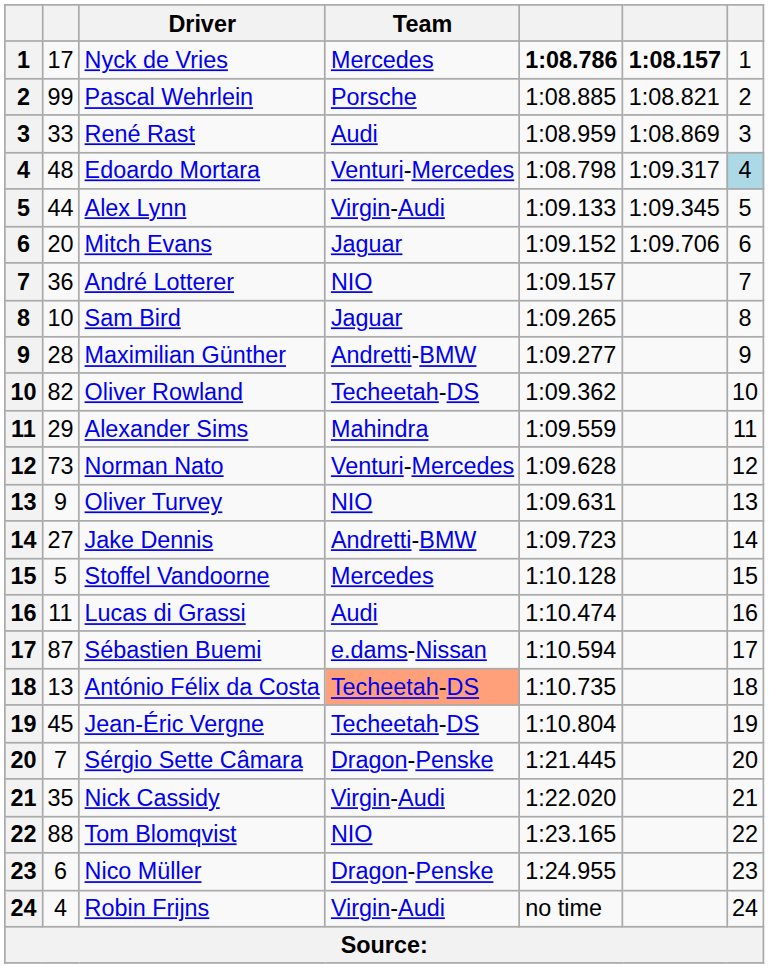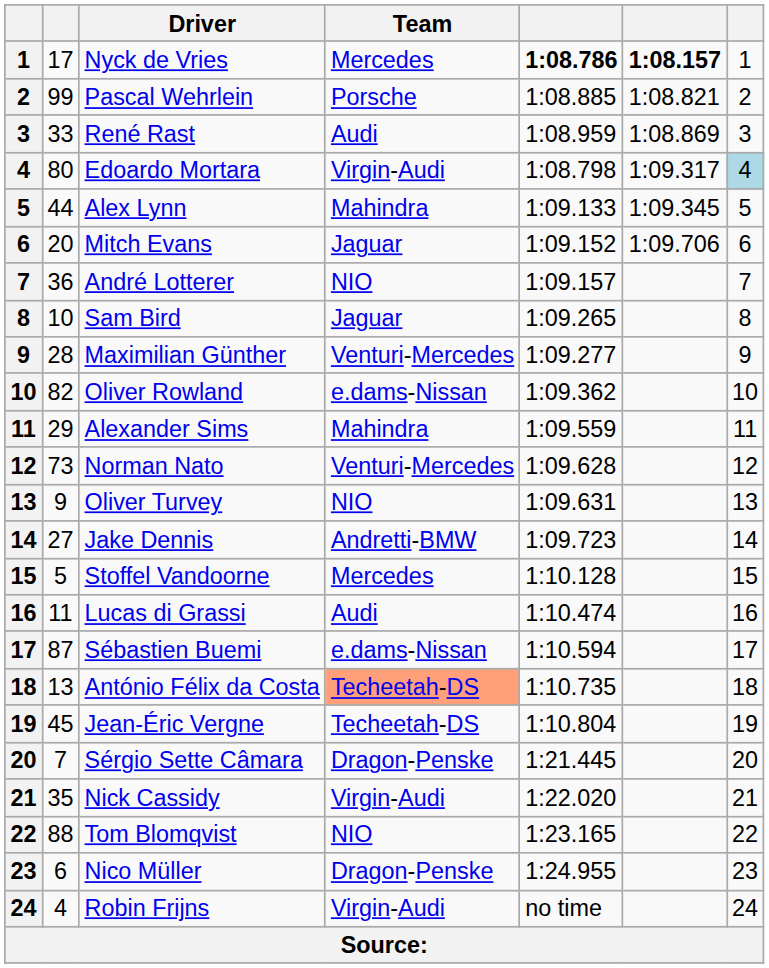Edoardo Mortara | column 2: 48 -> 80
Edoardo Mortara | Team: Venturi-Mercedes -> Virgin-Audi
Alex Lynn | Team: Virgin-Audi -> Mahindra
Maximilian Günther | Team: Andretti-BMW -> Venturi-Mercedes
Oliver Rowland | Team: Techeetah-DS -> e.dams-Nissan
